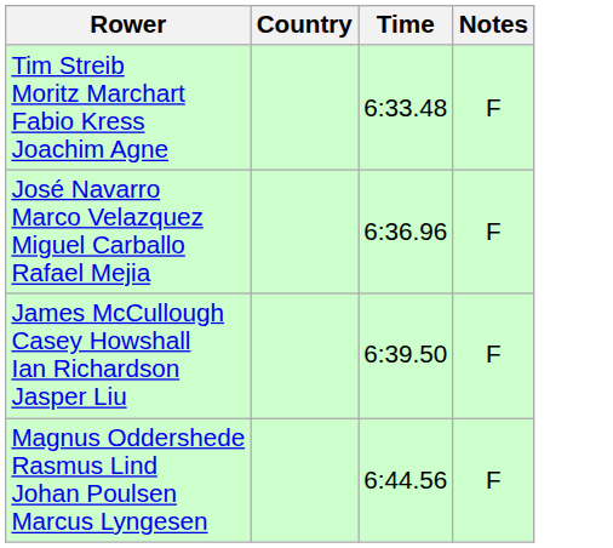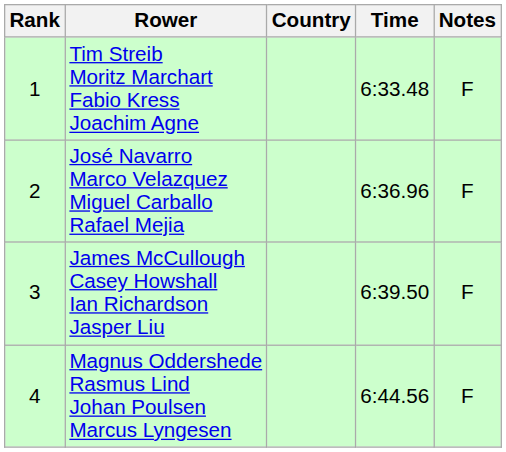+ column: Rank | 1 | 2 | 3 | 4
